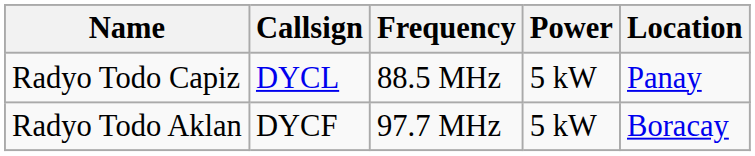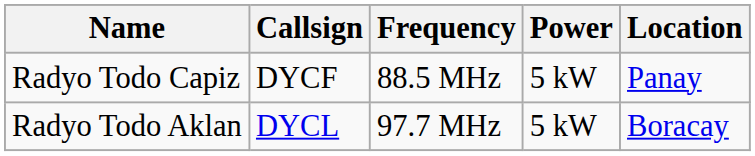Radyo Todo Capiz | Callsign: DYCL -> DYCF
Radyo Todo Aklan | Callsign: DYCF -> DYCL
